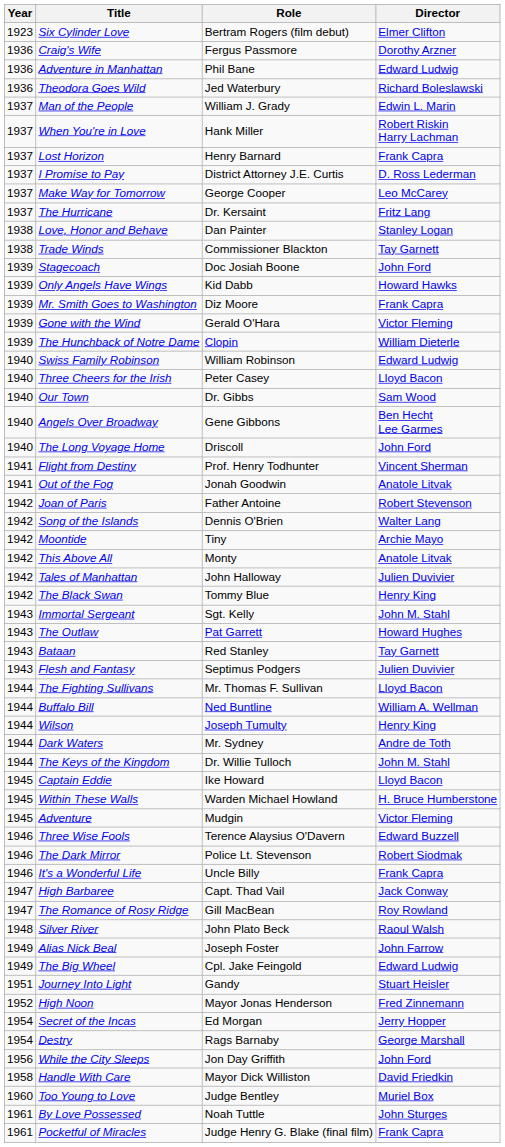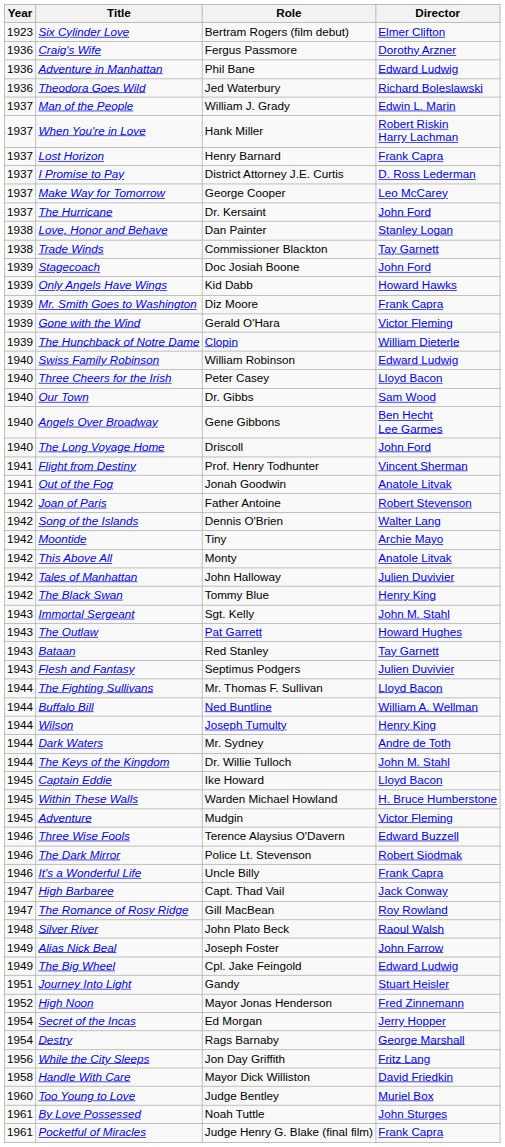The Hurricane | Director: Fritz Lang -> John Ford
While the City Sleeps | Director: John Ford -> Fritz Lang
